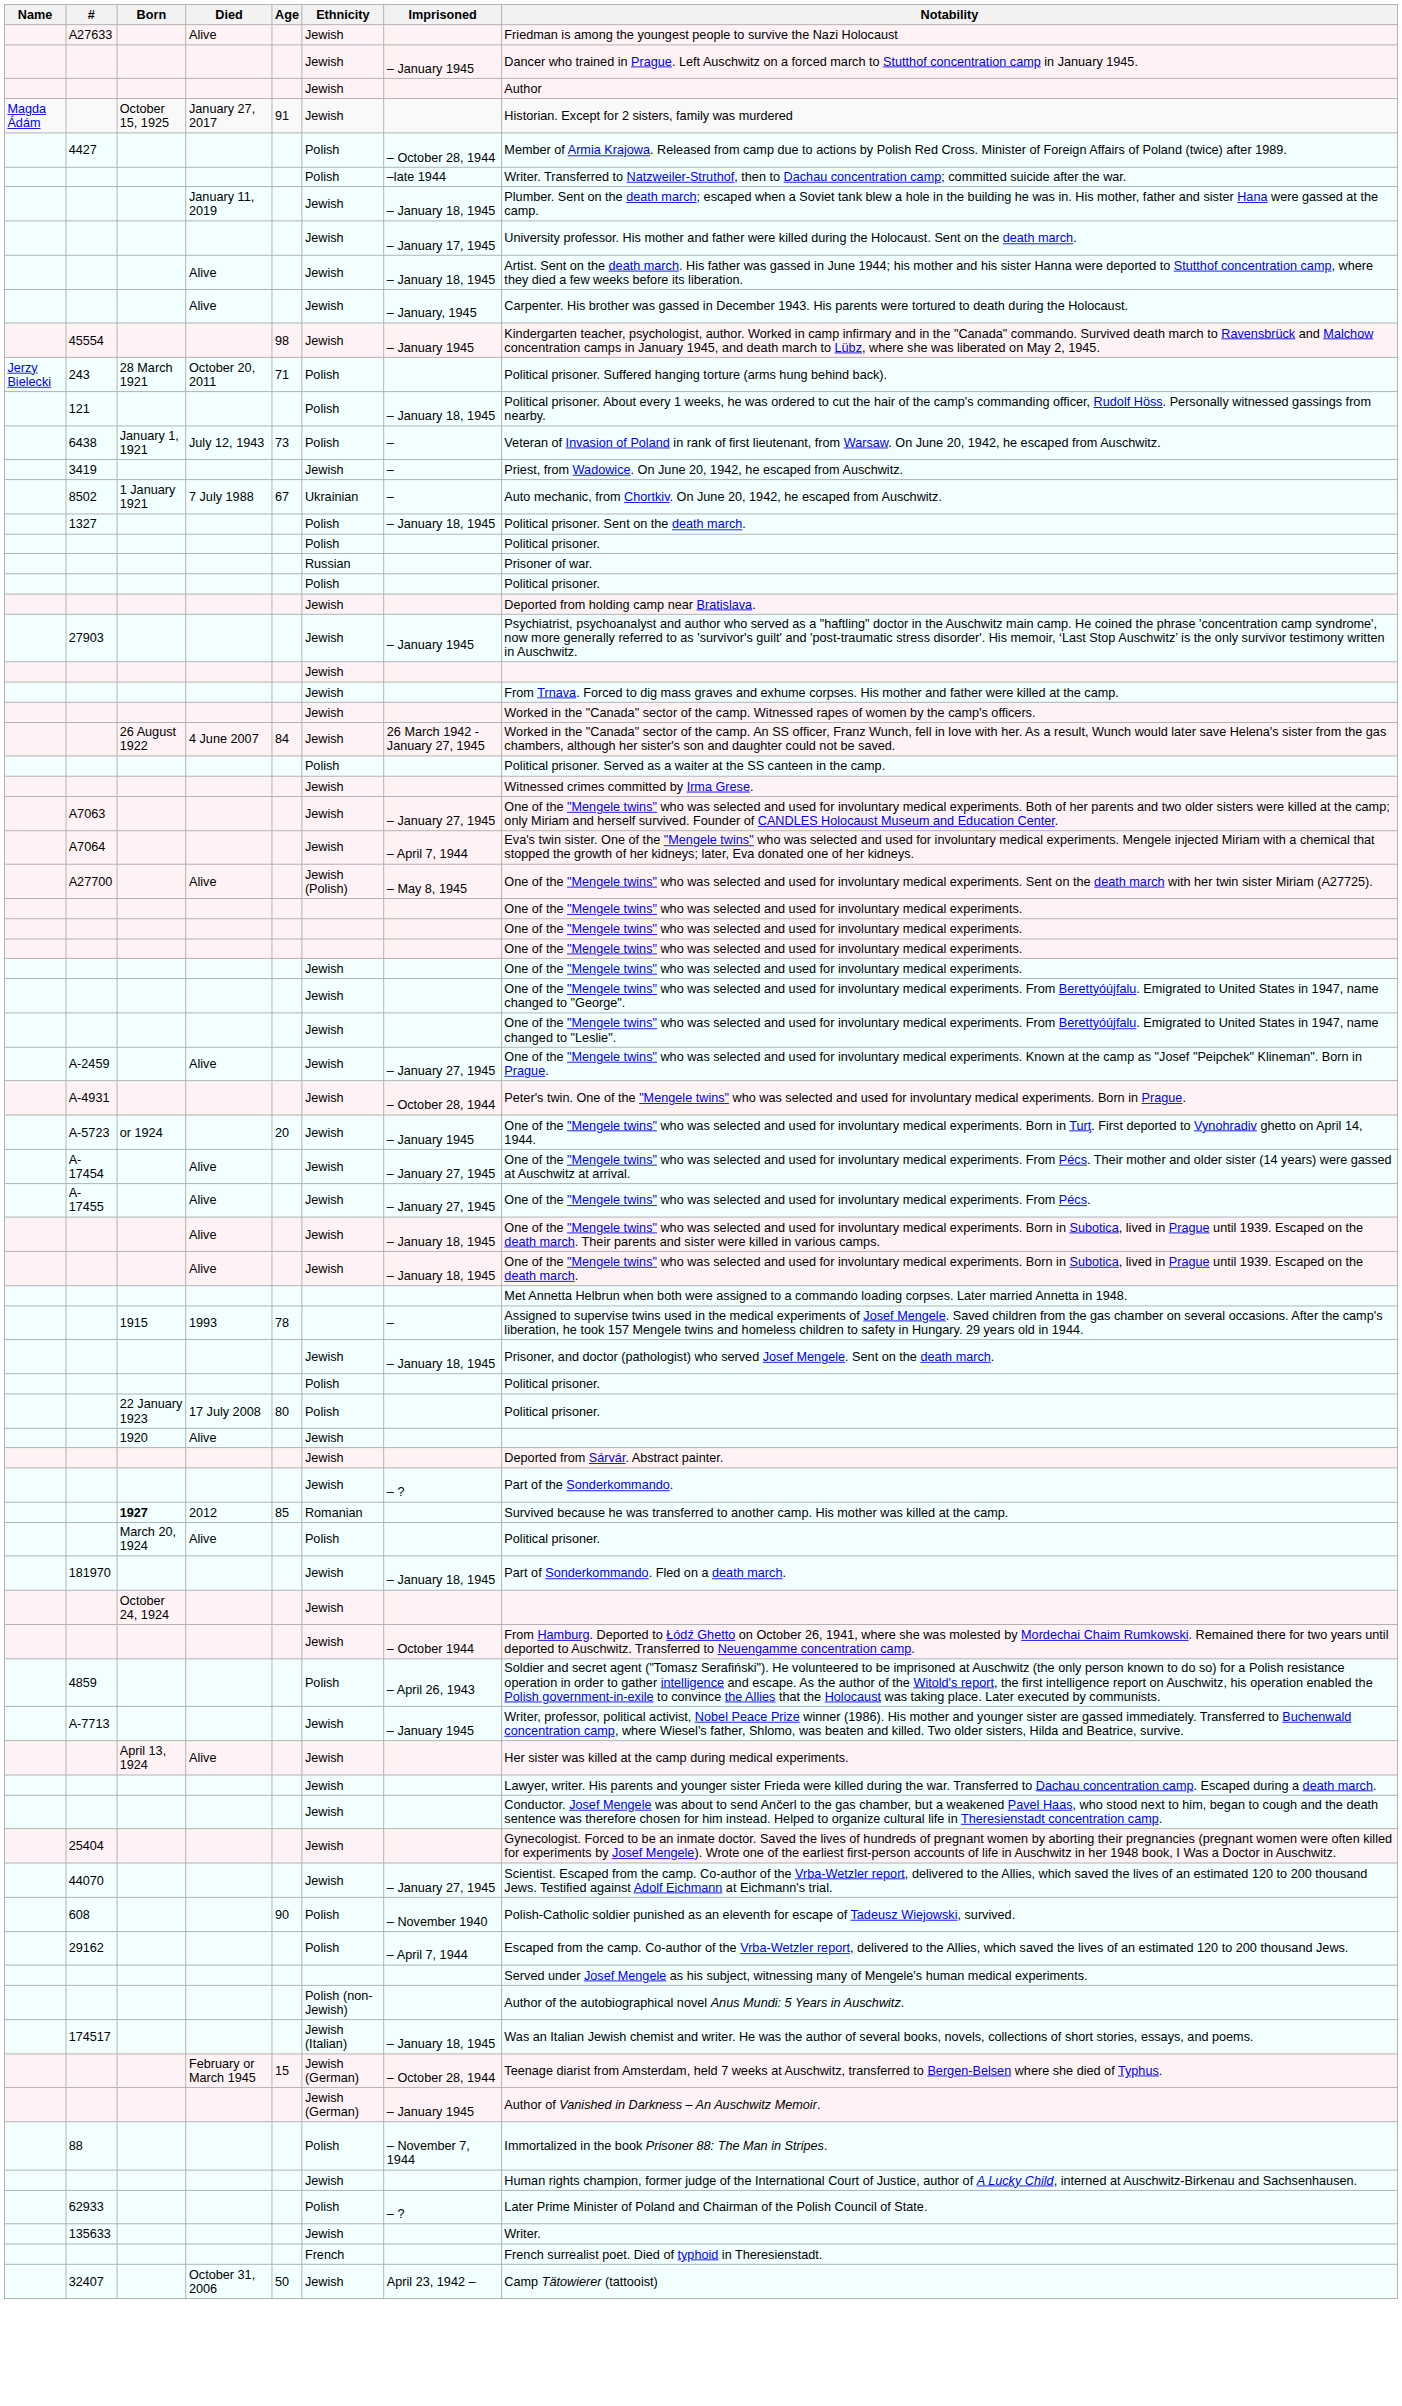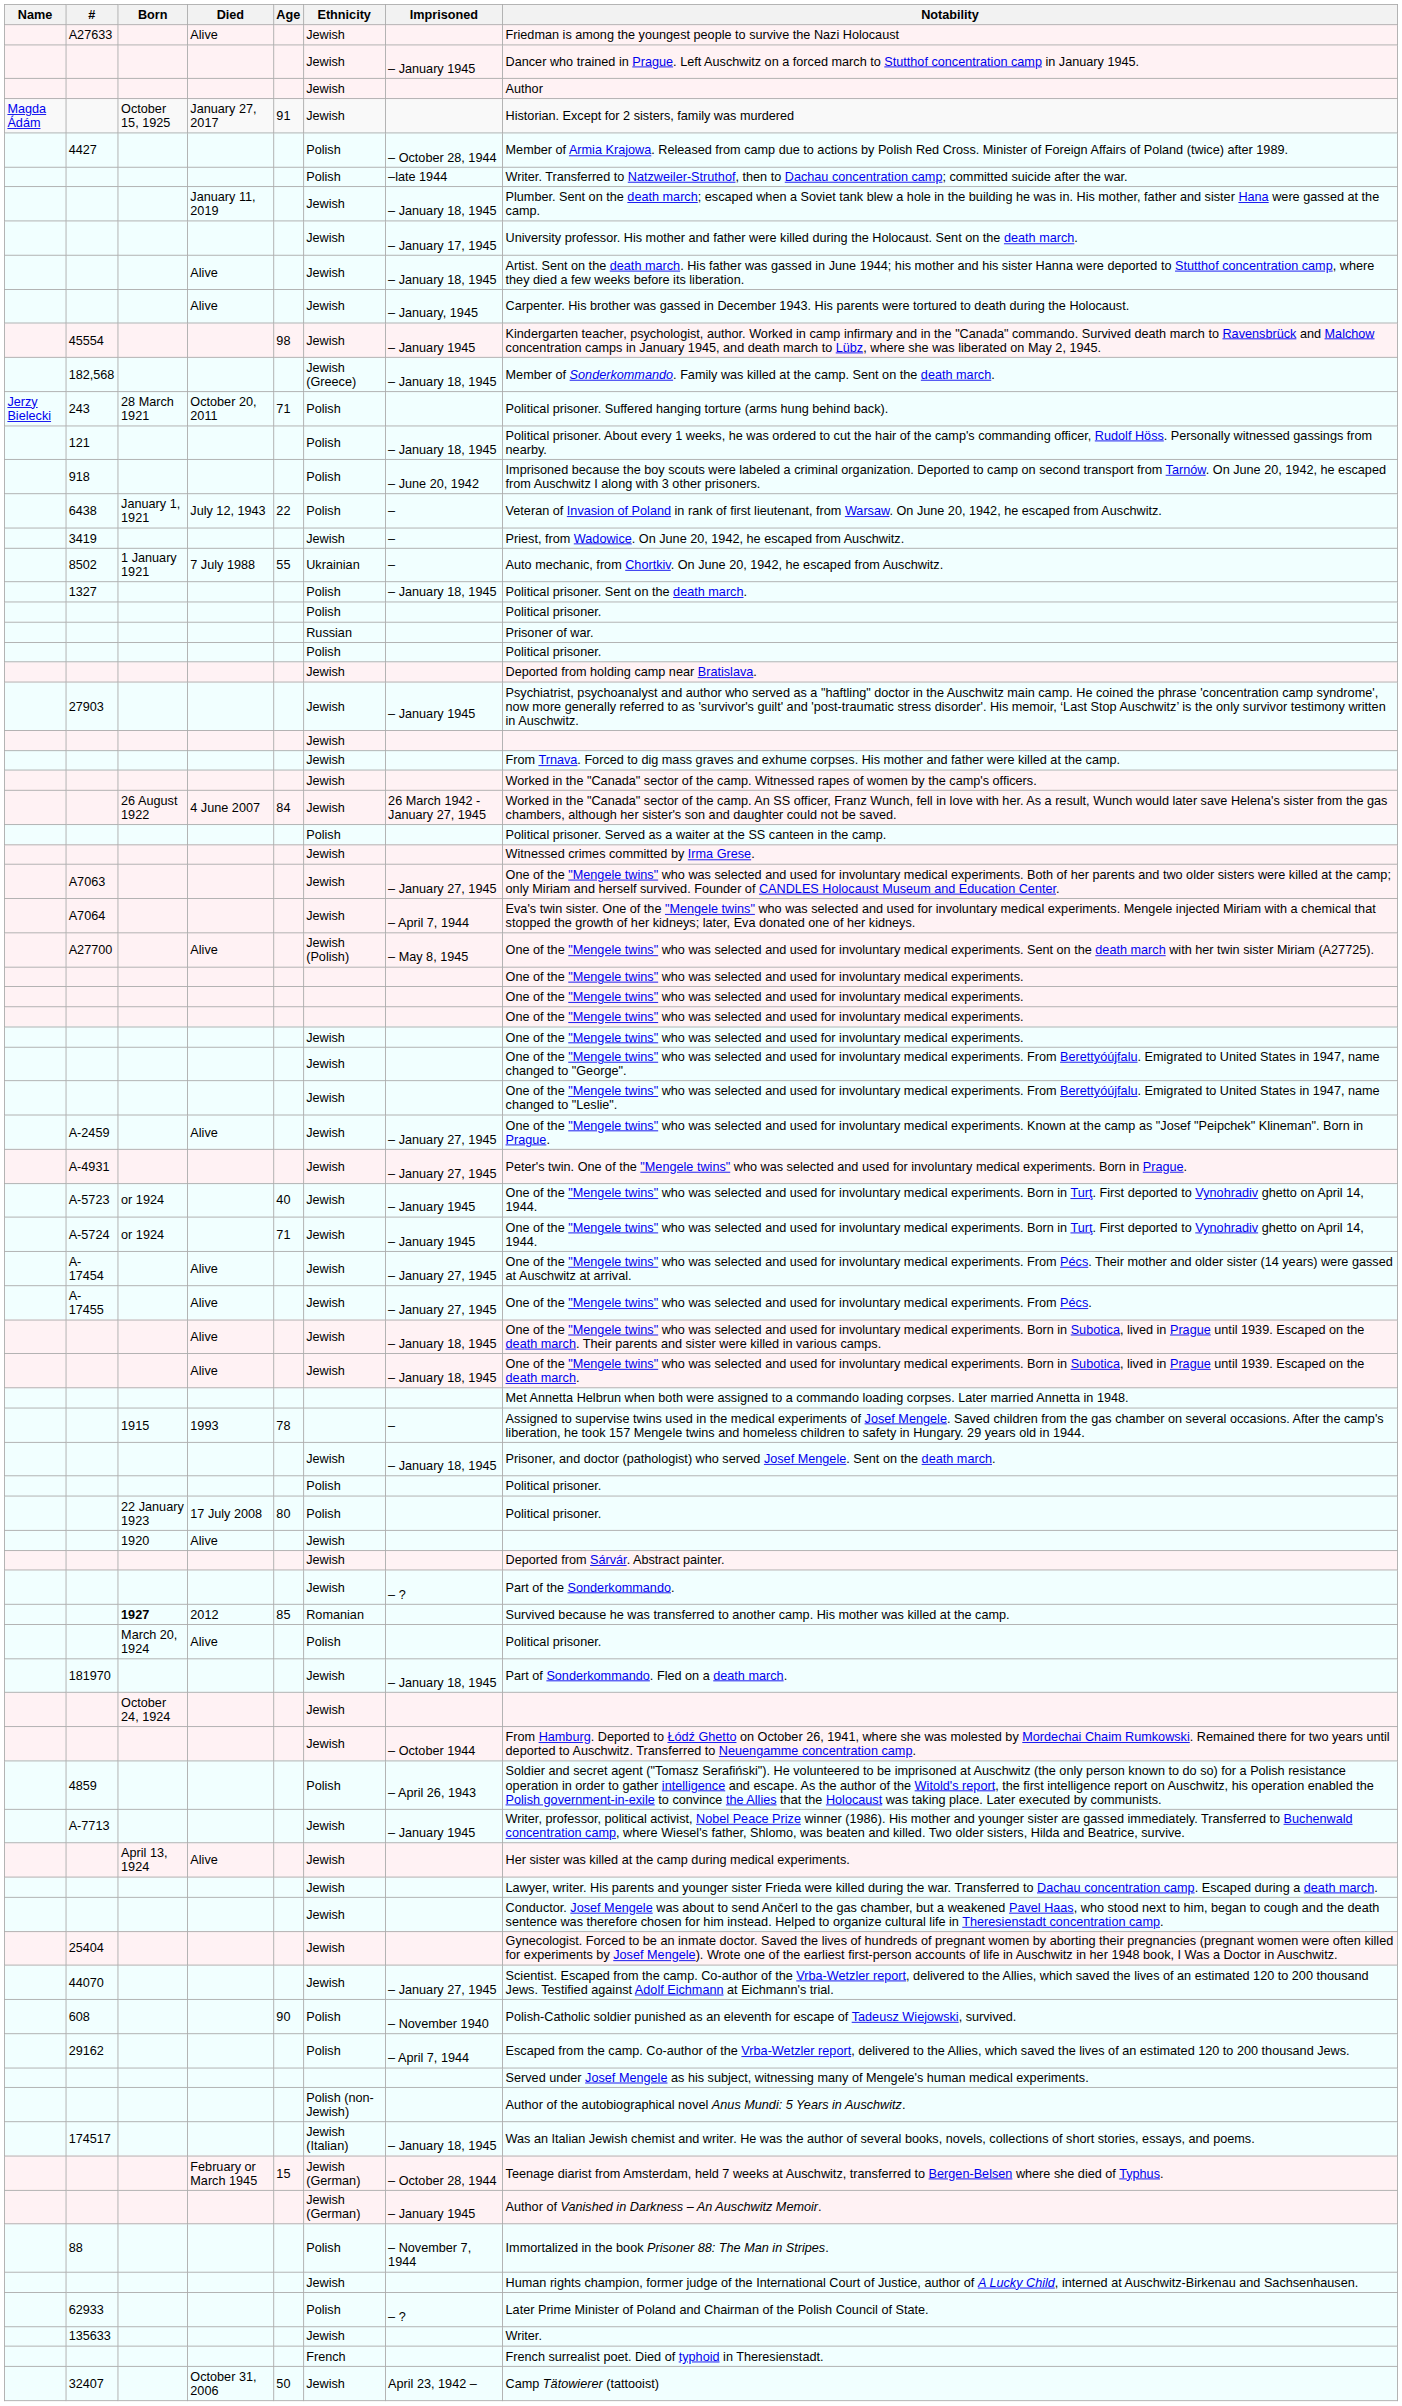+ row: 182,568 | Jewish (Greece) | – January 18, 1945 | Member of Sonderkommando. Family was killed at the camp. Sent on the death march.
+ row: 918 | Polish | – June 20, 1942 | Imprisoned because the boy scouts were labeled a criminal organization. Deported to camp on second transport from Tarnów. On June 20, 1942, he escaped from Auschwitz I along with 3 other prisoners.
6438 | Age: 73 -> 22
8502 | Age: 67 -> 55
A-4931 | Imprisoned: – October 28, 1944 -> – January 27, 1945
A-5723 | Age: 20 -> 40
+ row: A-5724 | or 1924 | 71 | Jewish | – January 1945 | One of the "Mengele twins" who was selected and used for involuntary medical experiments. Born in Turţ. First deported to Vynohradiv ghetto on April 14, 1944.
